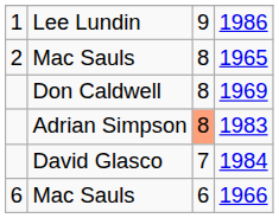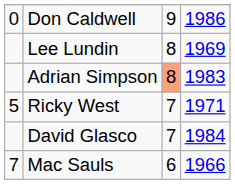1986 | column 1: 1 -> 0
1986 | column 2: Lee Lundin -> Don Caldwell
- row: 2 | Mac Sauls | 8 | 1965
1969 | column 2: Don Caldwell -> Lee Lundin
+ row: 5 | Ricky West | 7 | 1971
1966 | column 1: 6 -> 7
